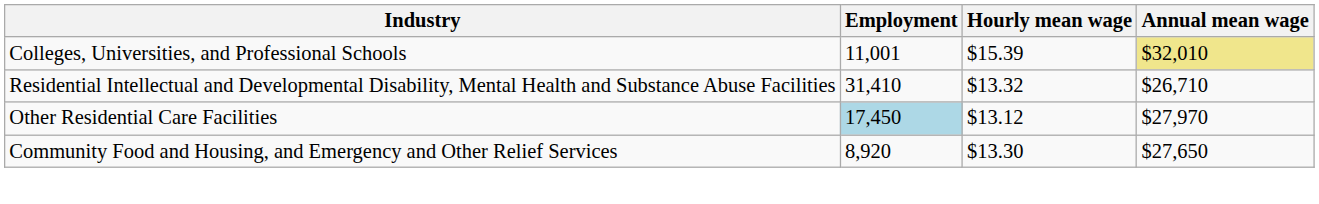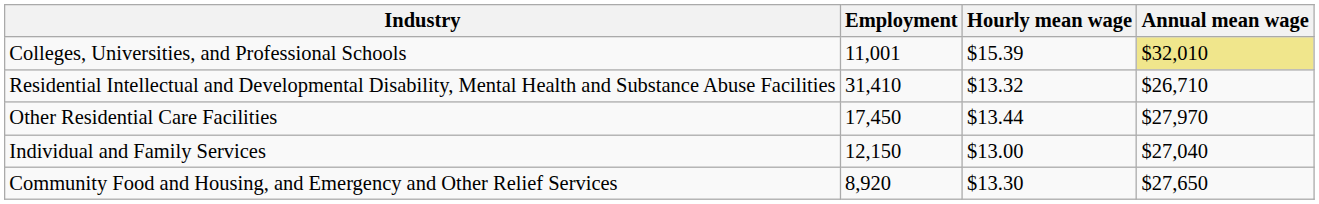Other Residential Care Facilities | Employment: lightblue background -> no background
Other Residential Care Facilities | Hourly mean wage: $13.12 -> $13.44
+ row: Individual and Family Services | 12,150 | $13.00 | $27,040
